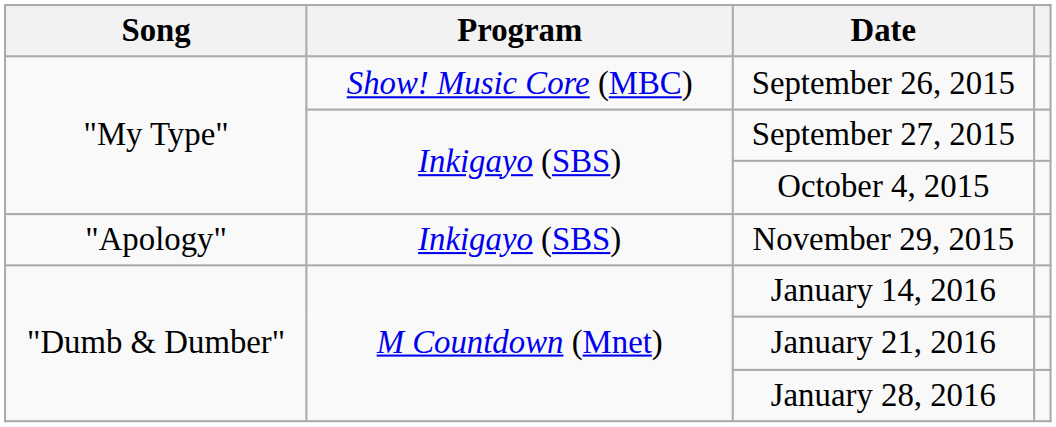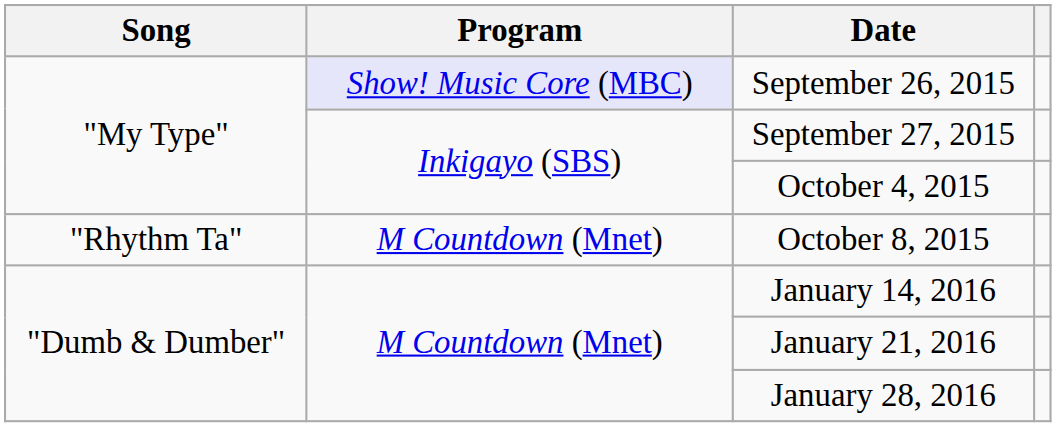September 26, 2015 | Program: no background -> lavender background
+ row: "Rhythm Ta" | M Countdown (Mnet) | October 8, 2015
- row: "Apology" | Inkigayo (SBS) | November 29, 2015
